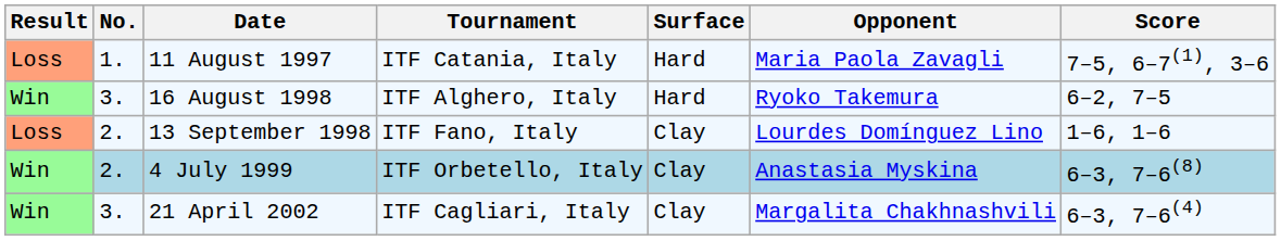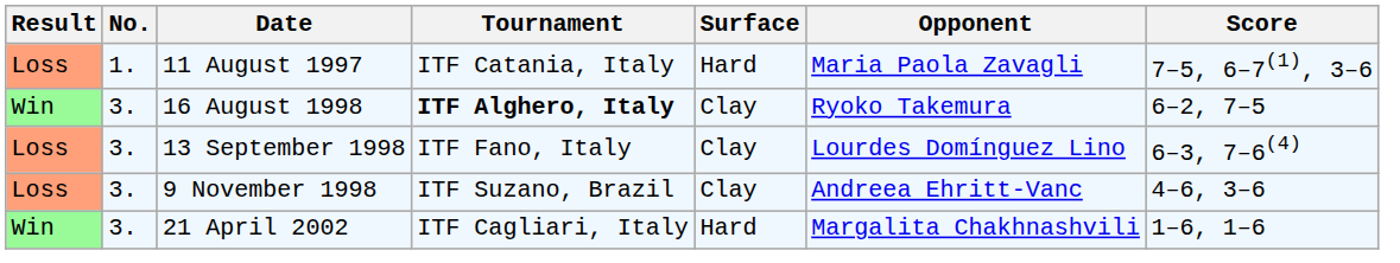16 August 1998 | Tournament: normal -> bold
16 August 1998 | Surface: Hard -> Clay
13 September 1998 | No.: 2. -> 3.
13 September 1998 | Score: 1–6, 1–6 -> 6–3, 7–6(4)
+ row: Loss | 3. | 9 November 1998 | ITF Suzano, Brazil | Clay | Andreea Ehritt-Vanc | 4–6, 3–6
- row: Win | 2. | 4 July 1999 | ITF Orbetello, Italy | Clay | Anastasia Myskina | 6–3, 7–6(8)
21 April 2002 | Surface: Clay -> Hard
21 April 2002 | Score: 6–3, 7–6(4) -> 1–6, 1–6
